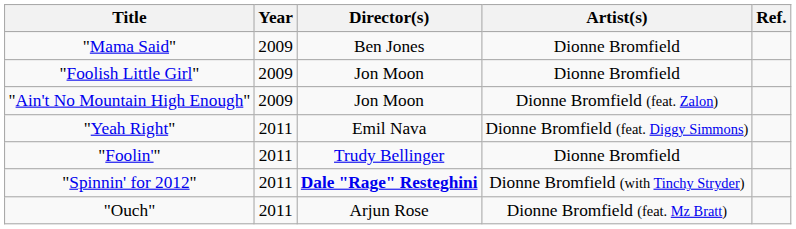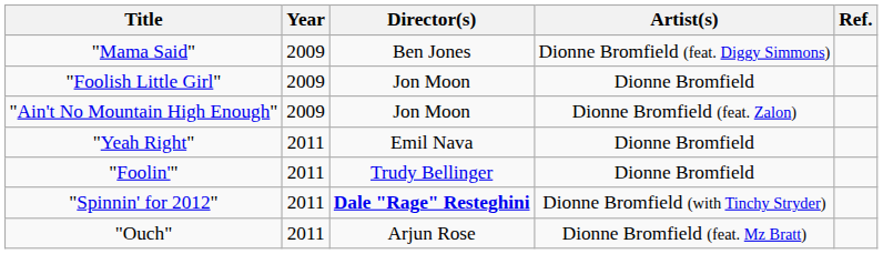"Mama Said" | Artist(s): Dionne Bromfield -> Dionne Bromfield (feat. Diggy Simmons)
"Yeah Right" | Artist(s): Dionne Bromfield (feat. Diggy Simmons) -> Dionne Bromfield
